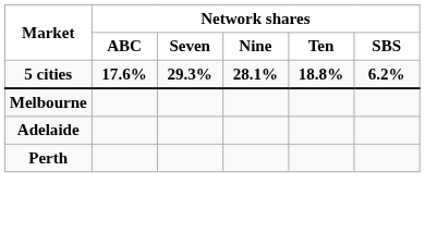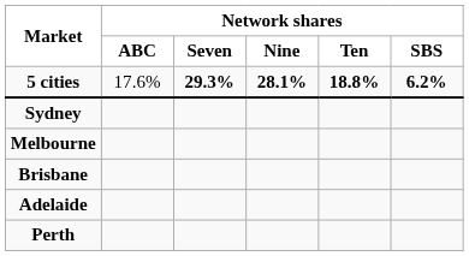5 cities | column 2: bold -> normal
+ row: Sydney
+ row: Brisbane
